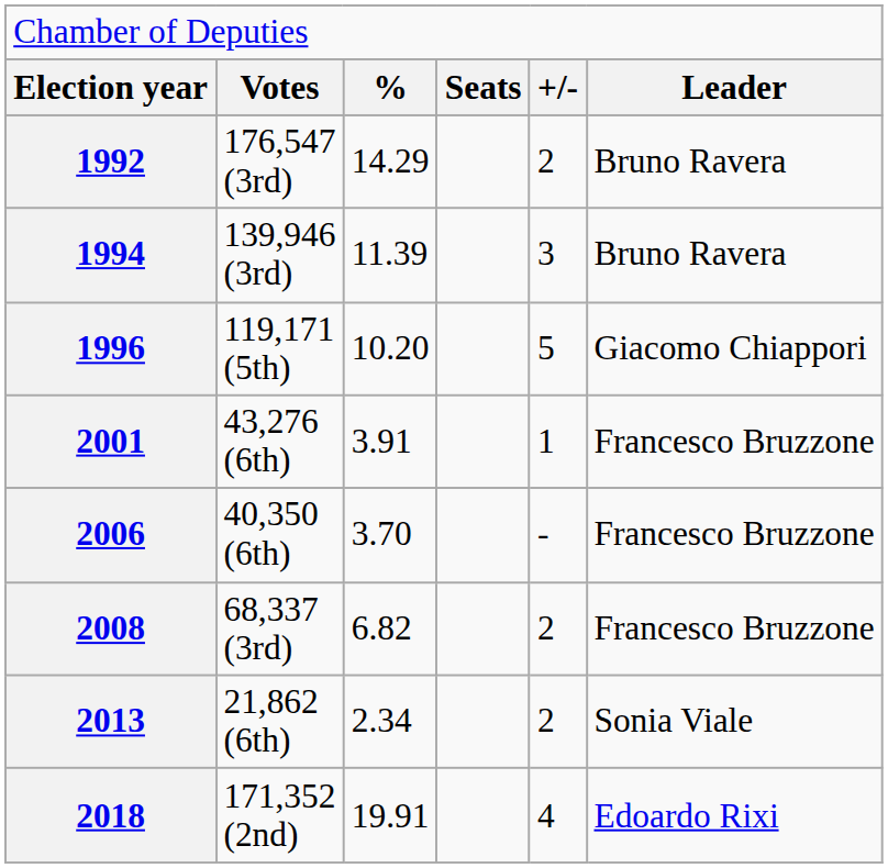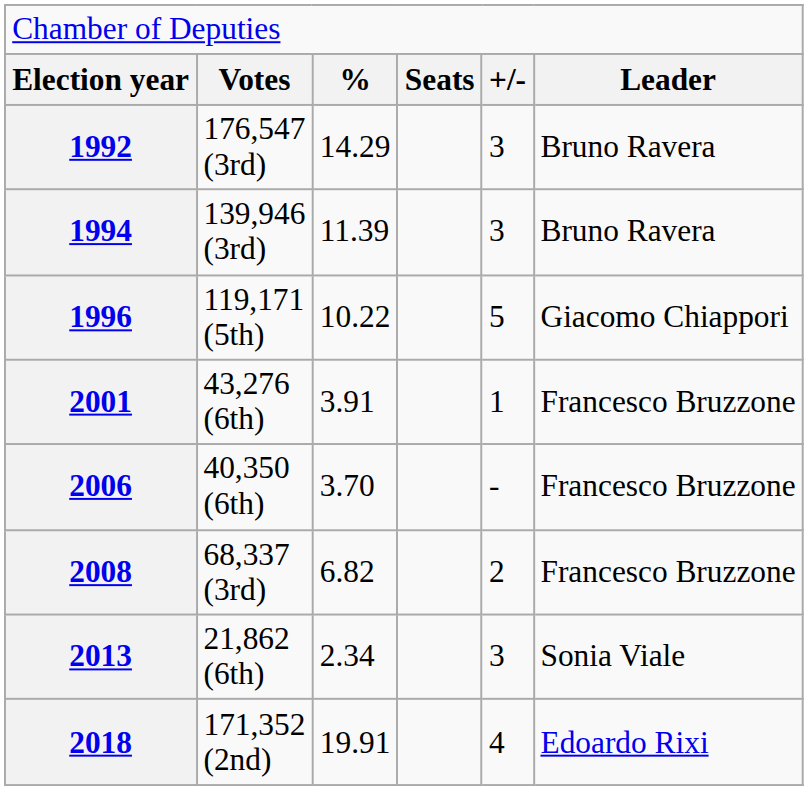1992 | column 5: 2 -> 3
1996 | column 3: 10.20 -> 10.22
2013 | column 5: 2 -> 3
